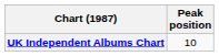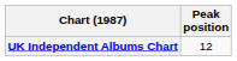UK Independent Albums Chart | Peak position: 10 -> 12
